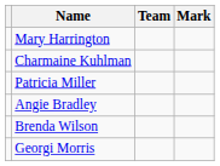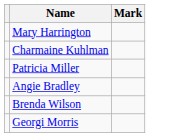- column: Team
